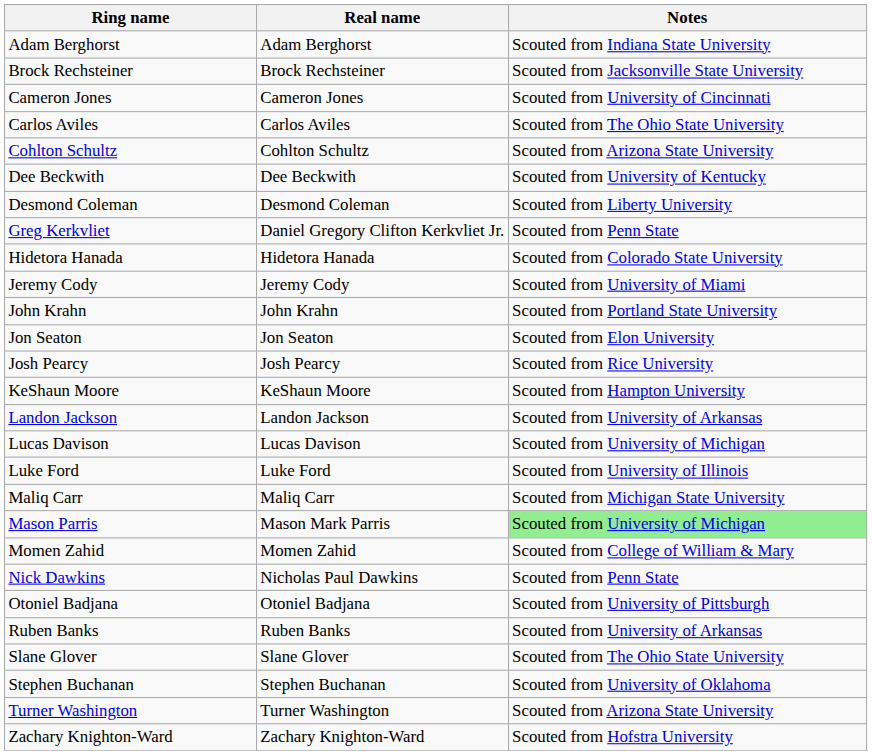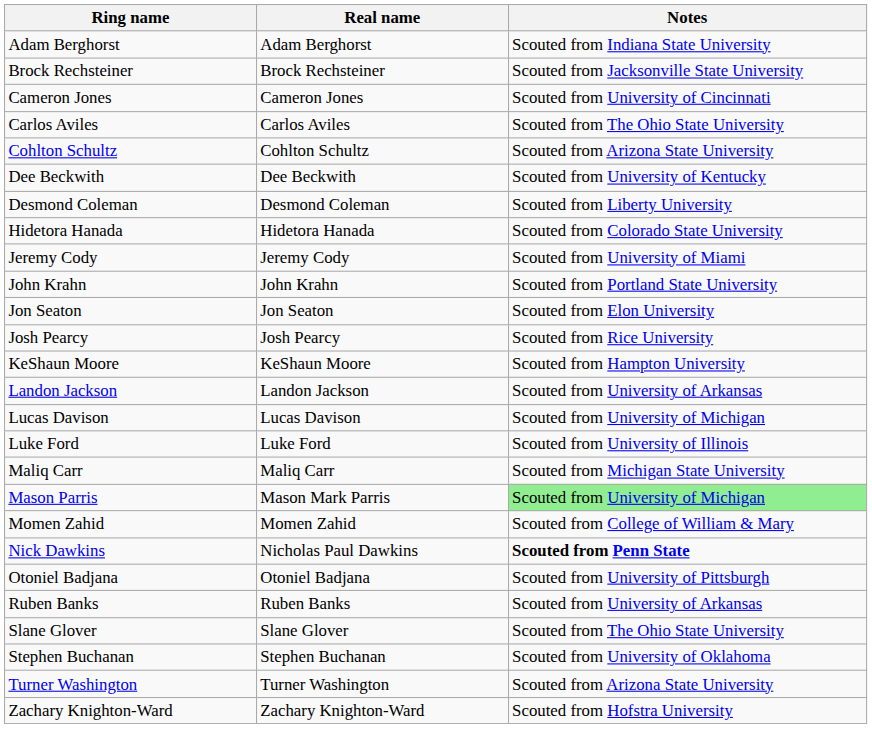- row: Greg Kerkvliet | Daniel Gregory Clifton Kerkvliet Jr. | Scouted from Penn State
Nick Dawkins | Notes: normal -> bold
